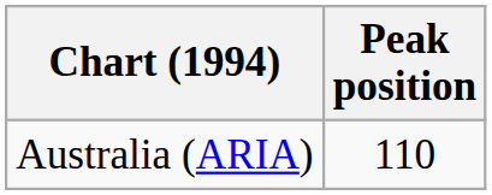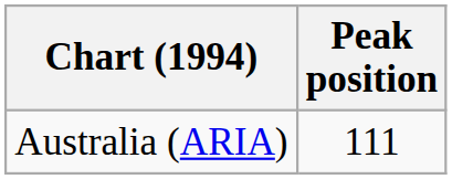Australia (ARIA) | Peak position: 110 -> 111
